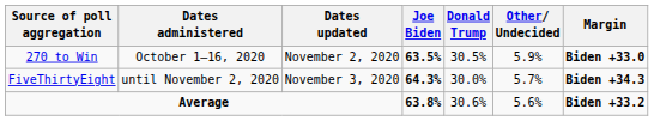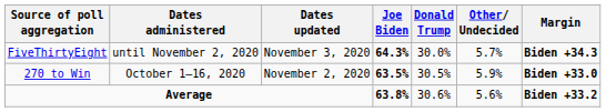rows swapped: 270 to Win <-> FiveThirtyEight
